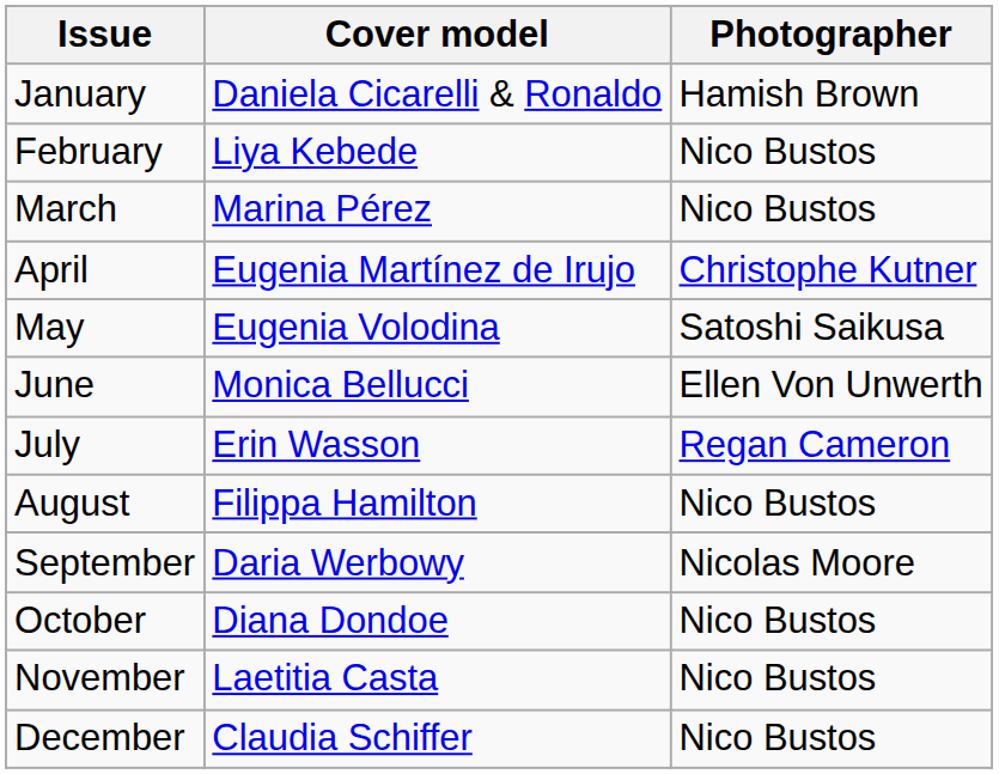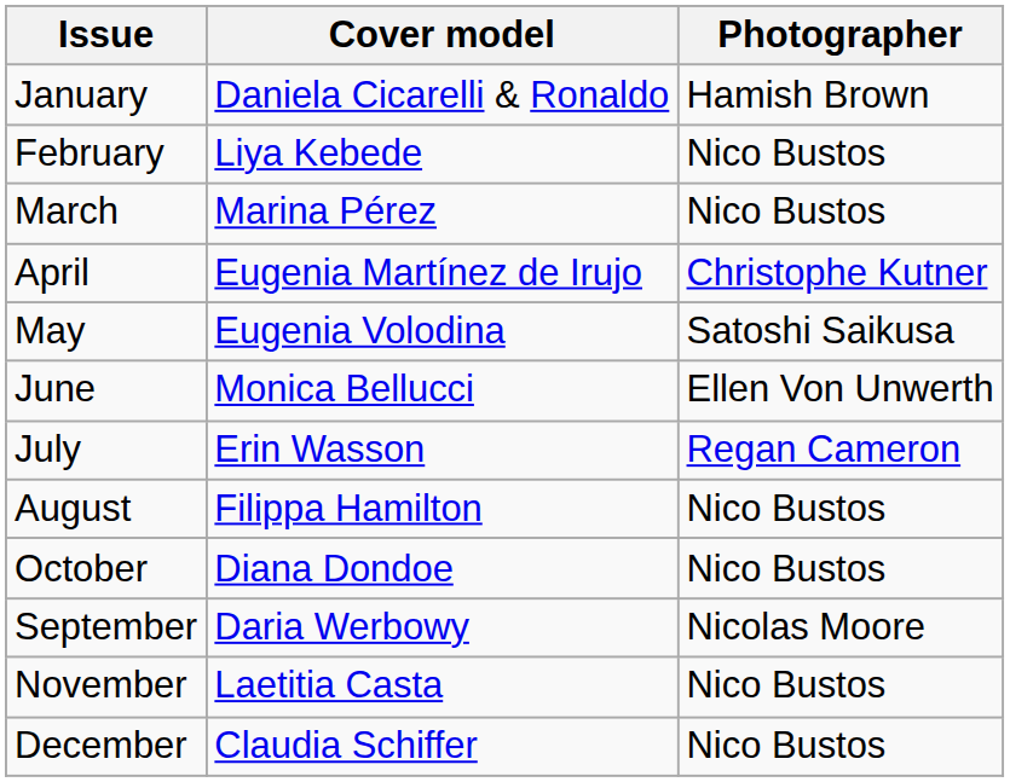rows swapped: September <-> October
